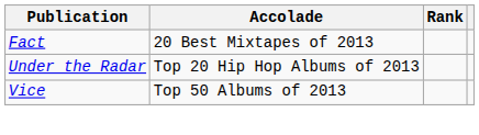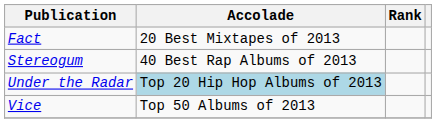+ row: Stereogum | 40 Best Rap Albums of 2013
Under the Radar | Accolade: no background -> lightblue background
